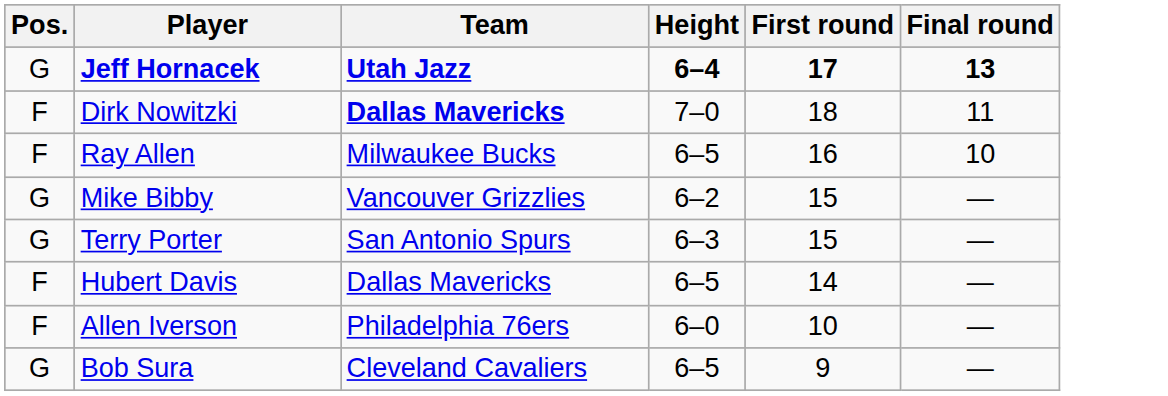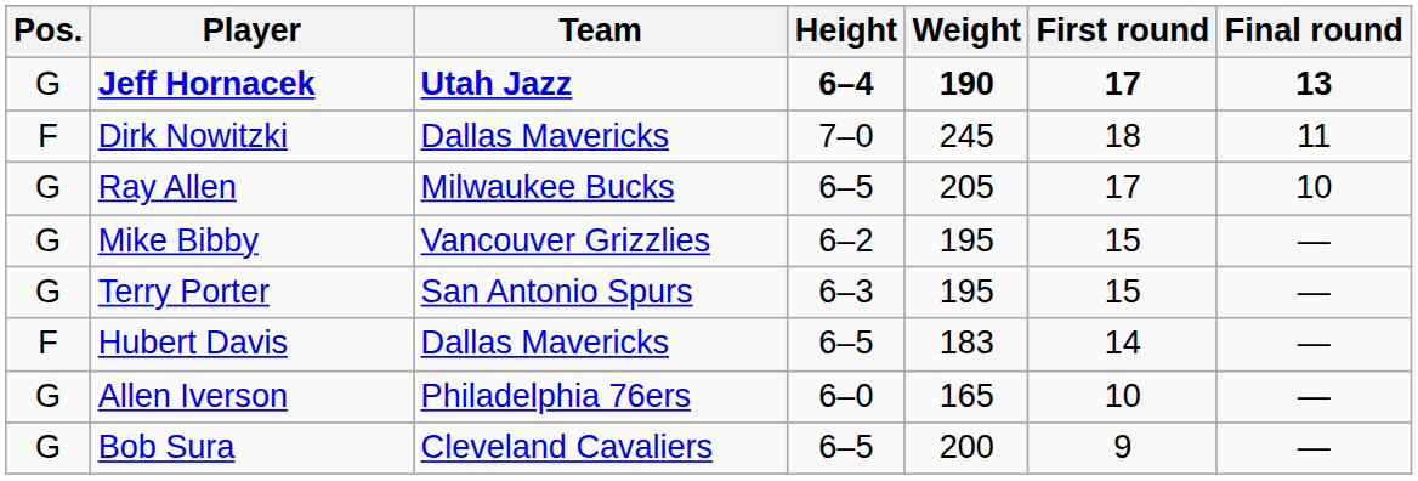+ column: Weight | 190 | 245 | 205 | 195 | 195 | 183 | 165 | 200
Dirk Nowitzki | Team: bold -> normal
Ray Allen | Pos.: F -> G
Ray Allen | First round: 16 -> 17
Allen Iverson | Pos.: F -> G
